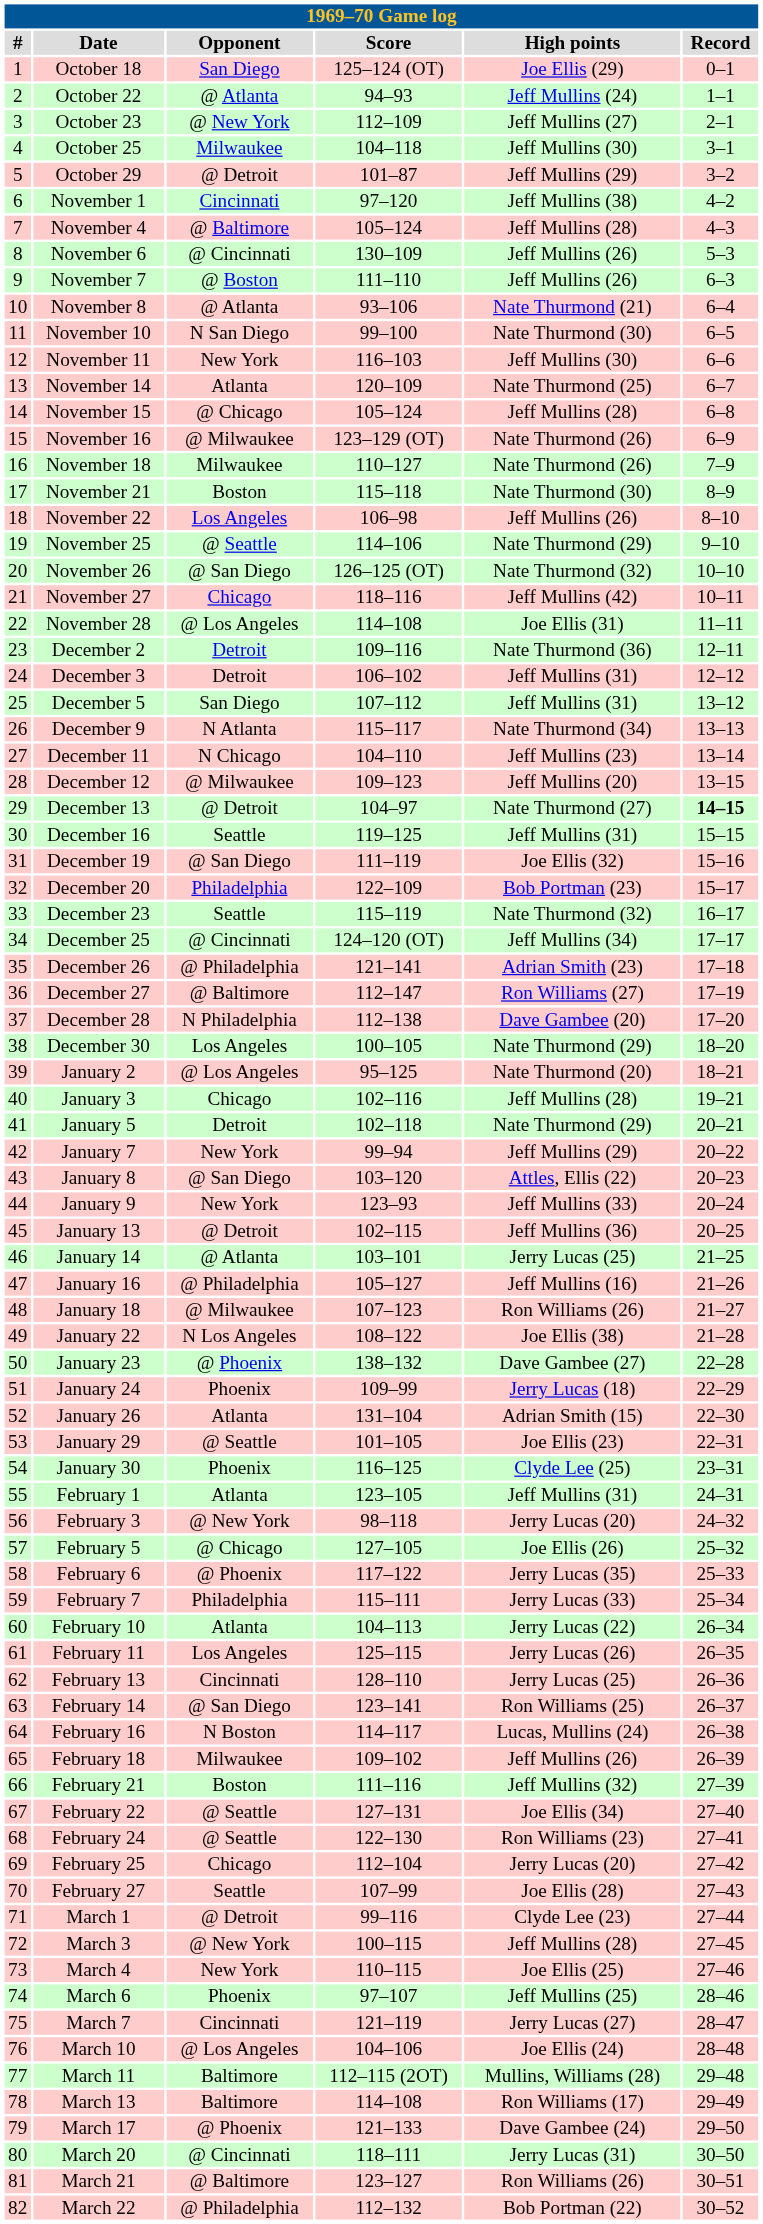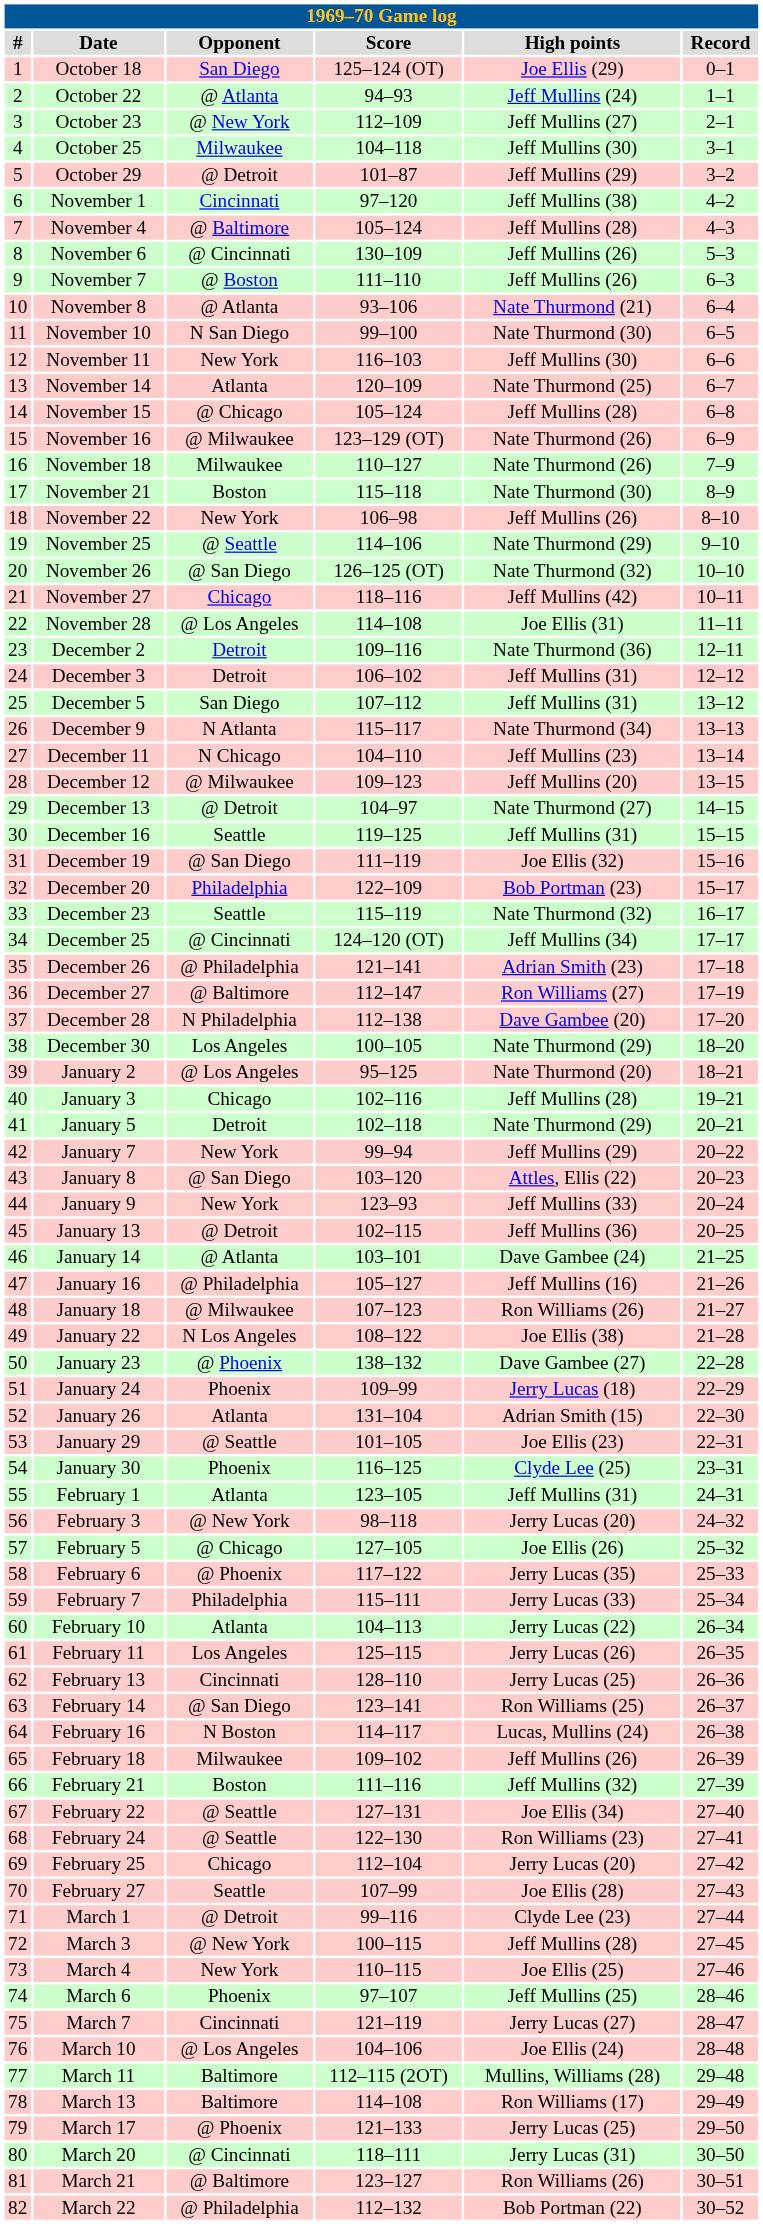November 22 | Opponent: Los Angeles -> New York
December 13 | Record: bold -> normal
January 14 | High points: Jerry Lucas (25) -> Dave Gambee (24)
March 17 | High points: Dave Gambee (24) -> Jerry Lucas (25)
